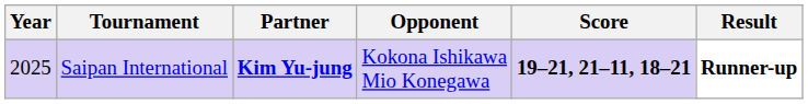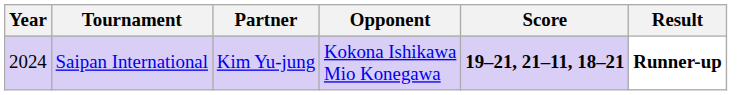Saipan International | Year: 2025 -> 2024
Saipan International | Partner: bold -> normal
